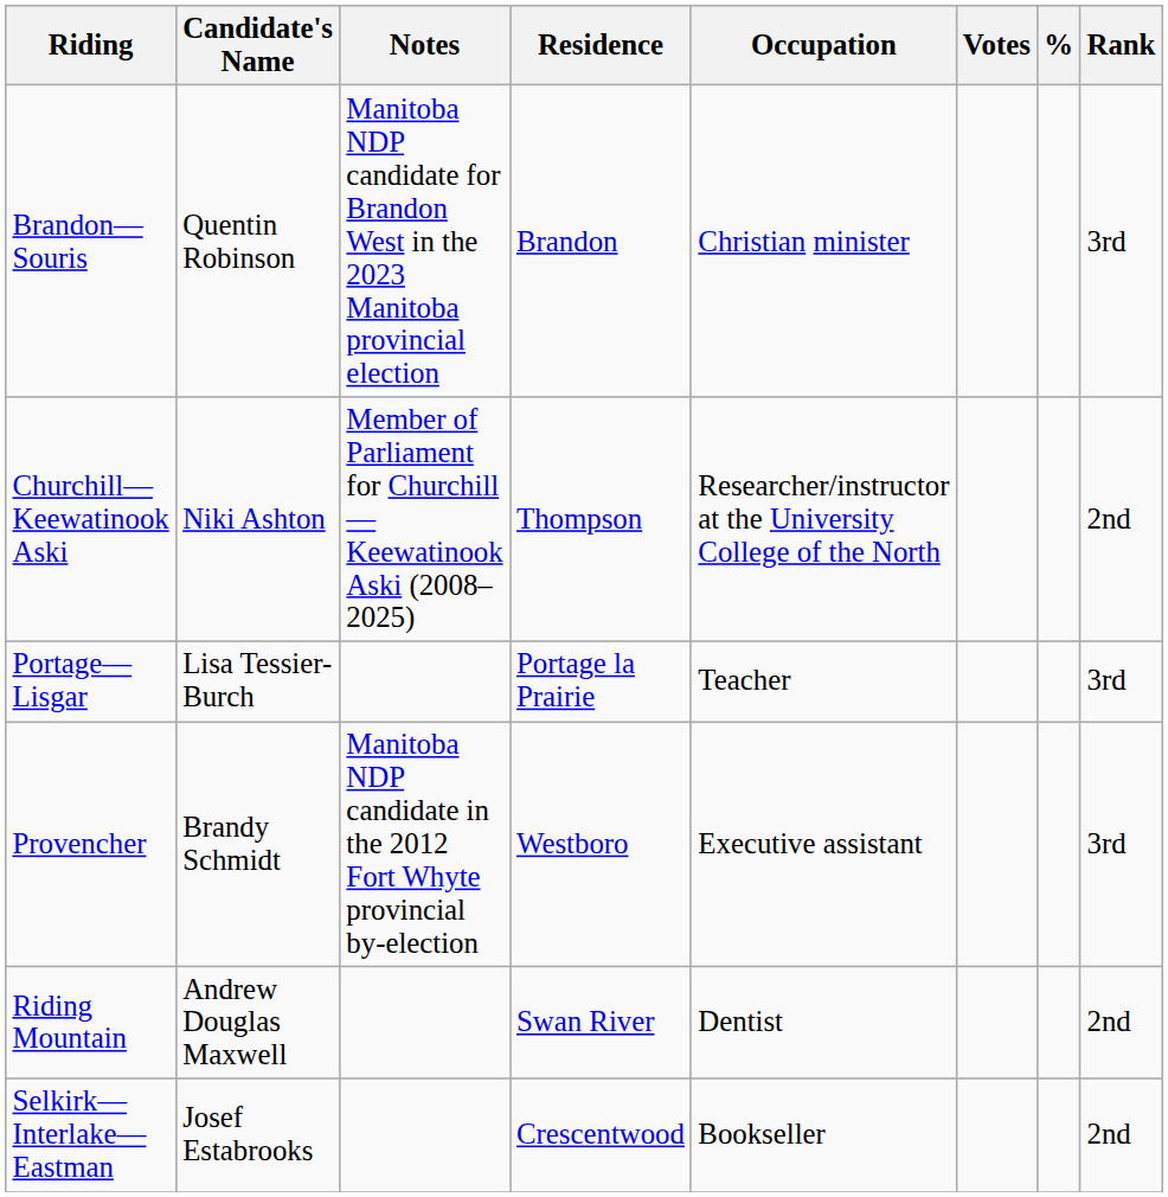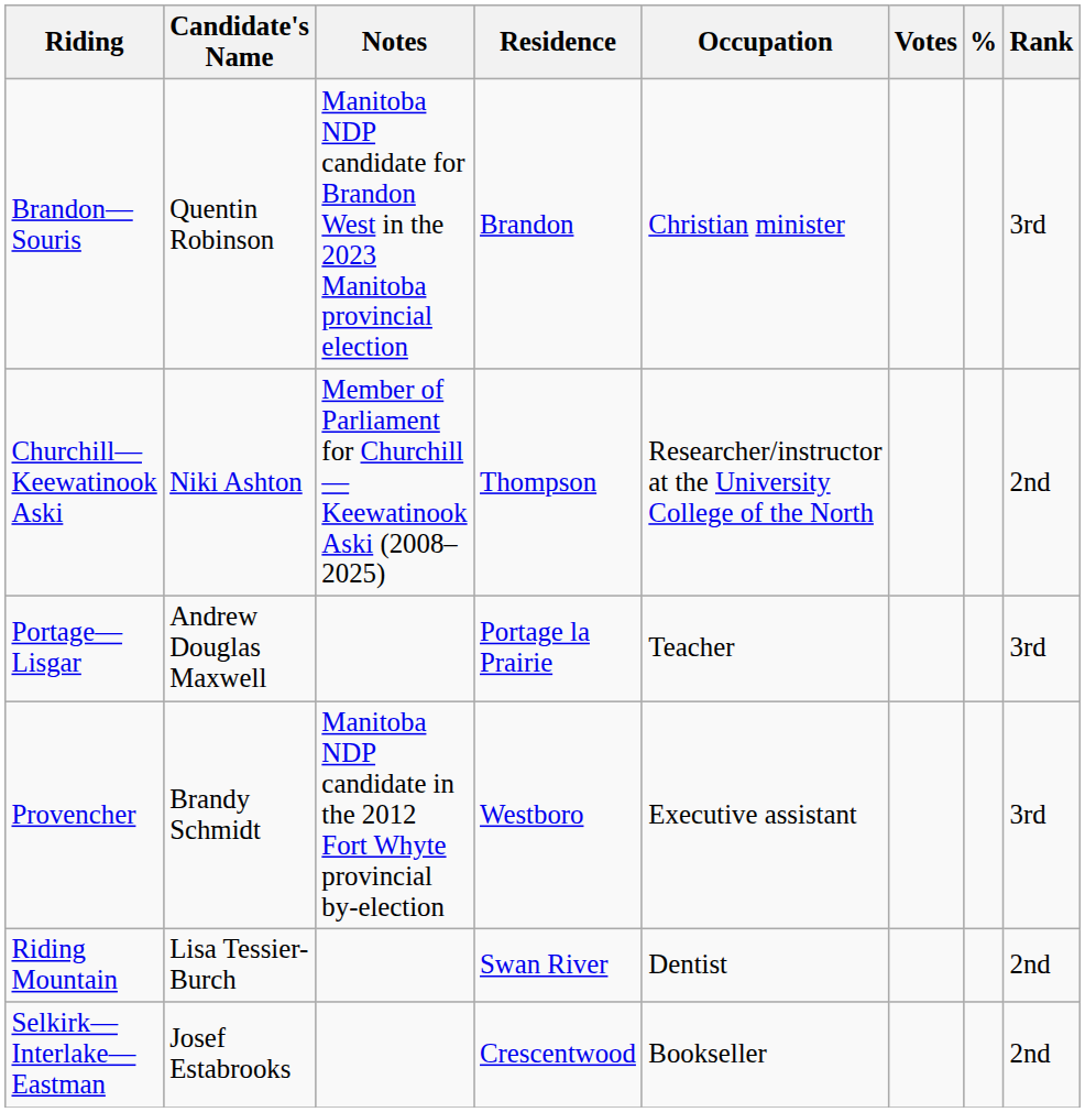Portage—Lisgar | Candidate's Name: Lisa Tessier-Burch -> Andrew Douglas Maxwell
Riding Mountain | Candidate's Name: Andrew Douglas Maxwell -> Lisa Tessier-Burch
